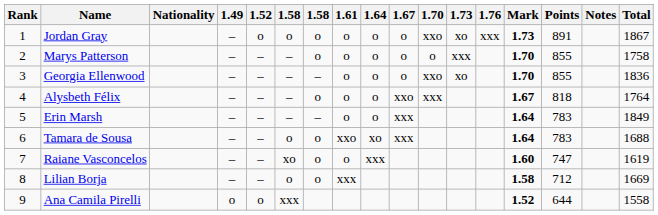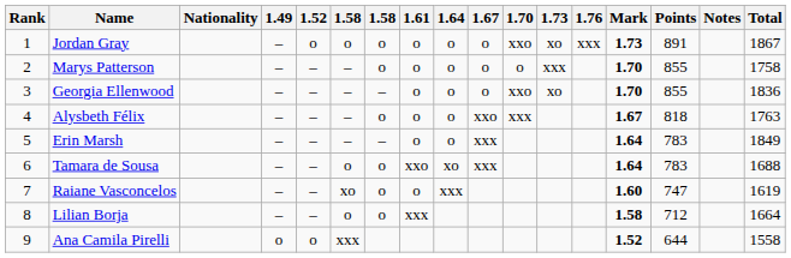Alysbeth Félix | Total: 1764 -> 1763
Lilian Borja | Total: 1669 -> 1664
